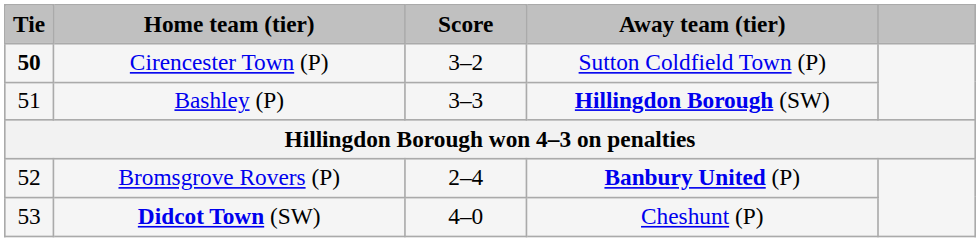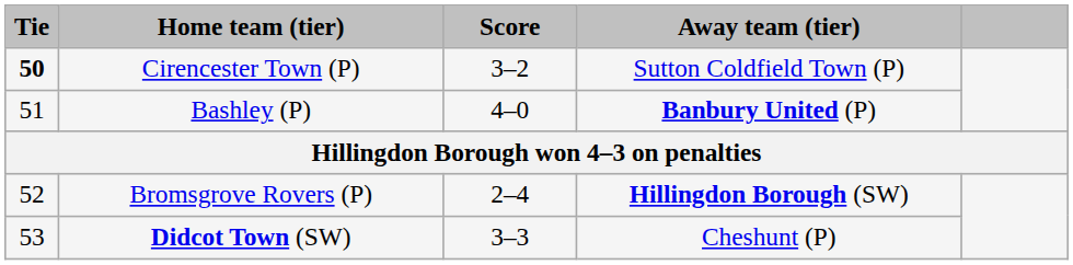Bashley (P) | Score: 3–3 -> 4–0
Bashley (P) | Away team (tier): Hillingdon Borough (SW) -> Banbury United (P)
Bromsgrove Rovers (P) | Away team (tier): Banbury United (P) -> Hillingdon Borough (SW)
Didcot Town (SW) | Score: 4–0 -> 3–3
